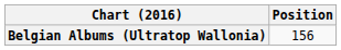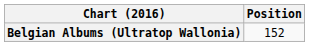Belgian Albums (Ultratop Wallonia) | Position: 156 -> 152
